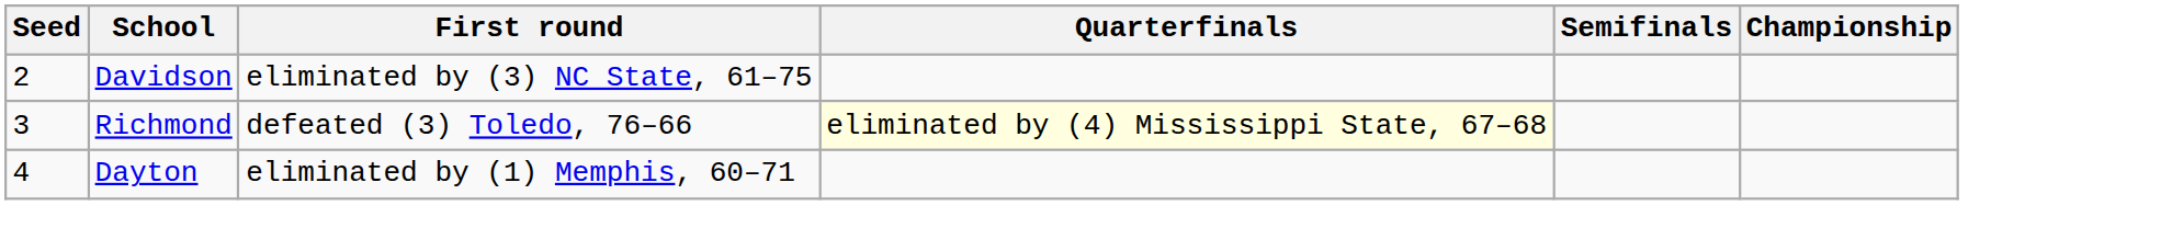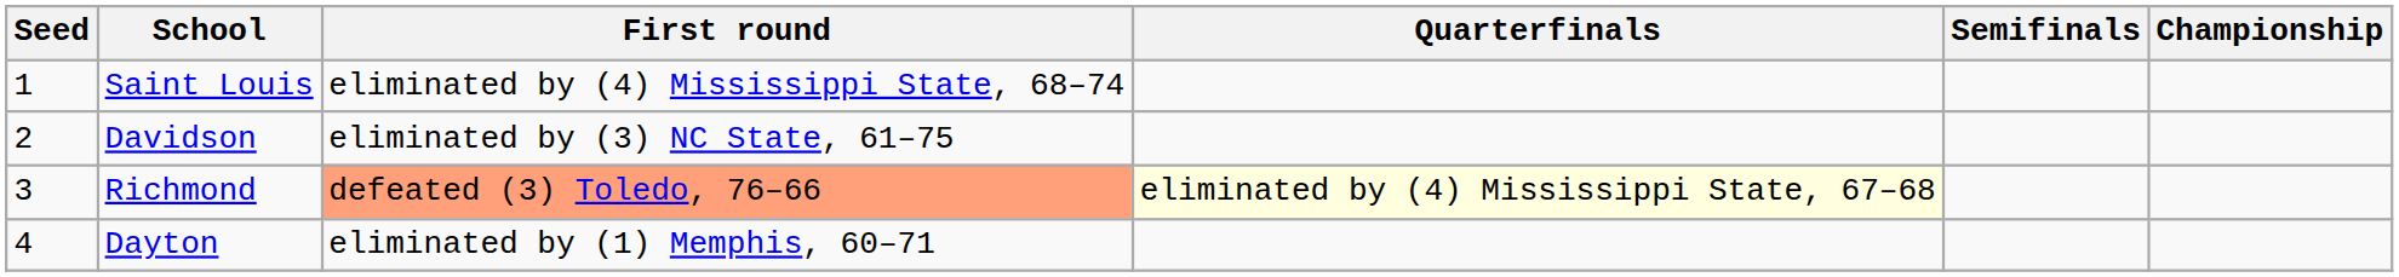+ row: 1 | Saint Louis | eliminated by (4) Mississippi State, 68–74
Richmond | First round: no background -> lightsalmon background
